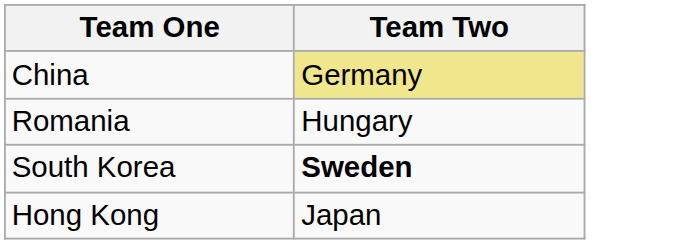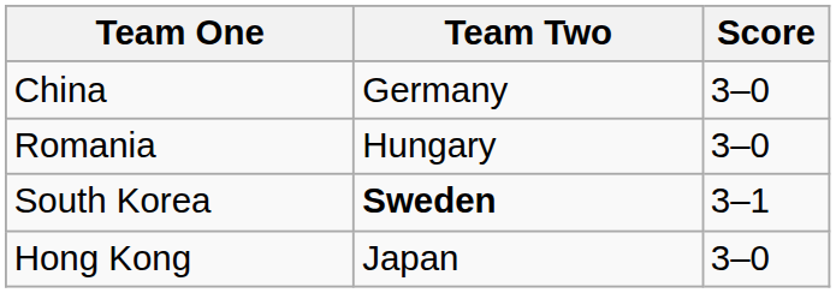+ column: Score | 3–0 | 3–0 | 3–1 | 3–0
China | Team Two: khaki background -> no background
